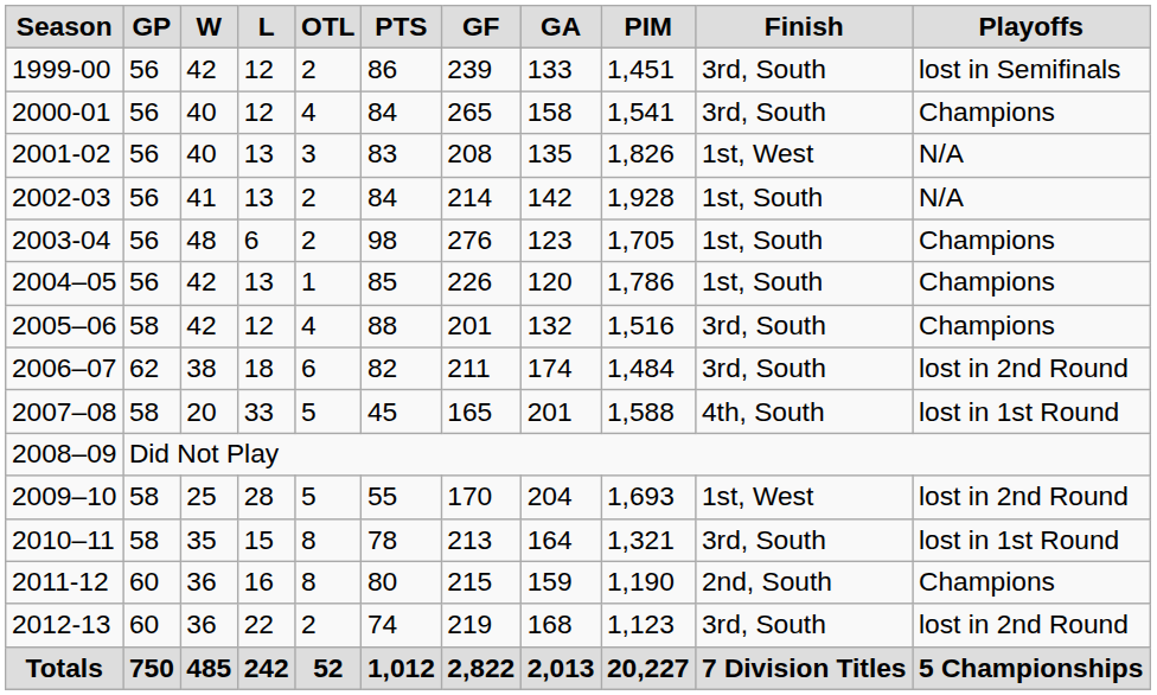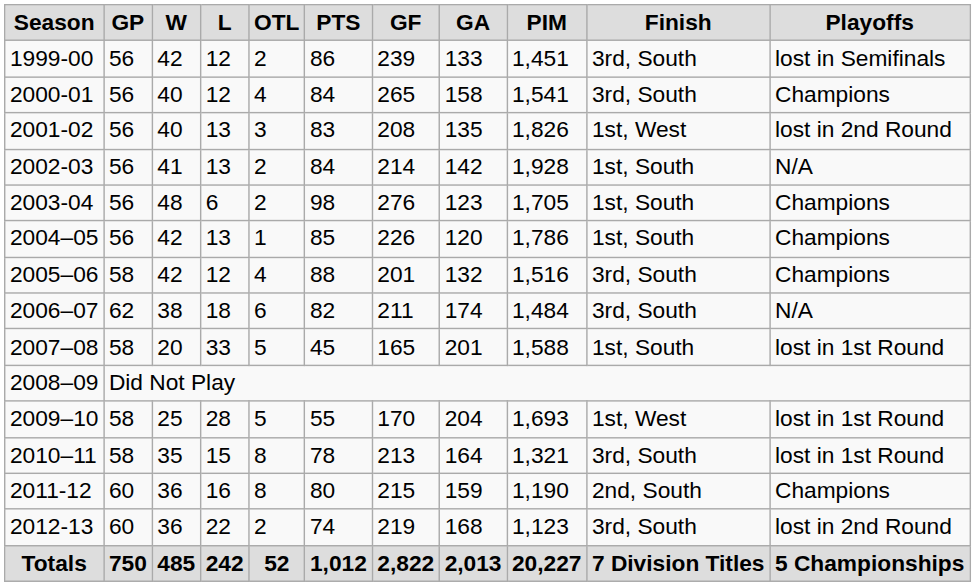2001-02 | column 11: N/A -> lost in 2nd Round
2006–07 | column 11: lost in 2nd Round -> N/A
2007–08 | column 10: 4th, South -> 1st, South
2009–10 | column 11: lost in 2nd Round -> lost in 1st Round
